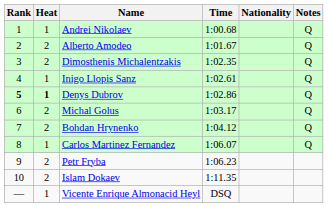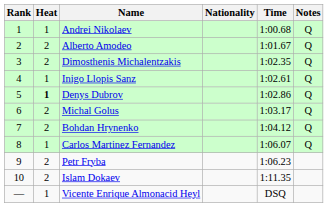columns swapped: Nationality <-> Time
Denys Dubrov | Rank: bold -> normal
